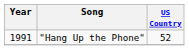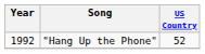"Hang Up the Phone" | Year: 1991 -> 1992
